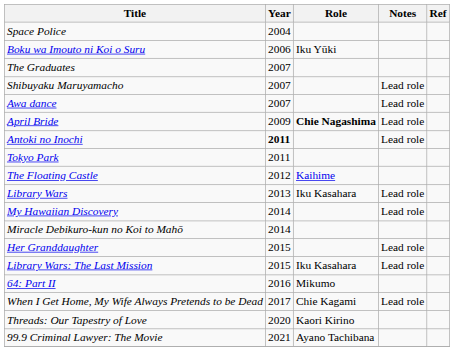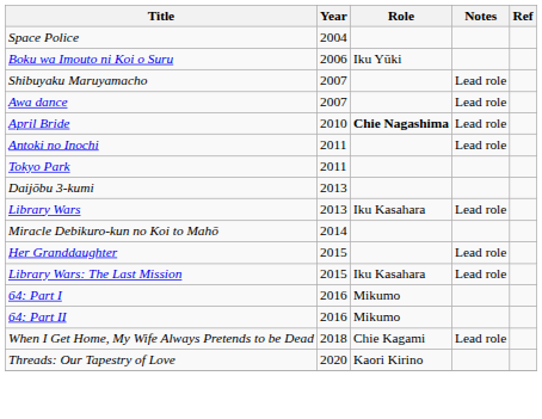- row: The Graduates | 2007
April Bride | Year: 2009 -> 2010
Antoki no Inochi | Year: bold -> normal
- row: The Floating Castle | 2012 | Kaihime
+ row: Daijōbu 3-kumi | 2013
- row: My Hawaiian Discovery | 2014 | Lead role
+ row: 64: Part I | 2016 | Mikumo
When I Get Home, My Wife Always Pretends to be Dead | Year: 2017 -> 2018
- row: 99.9 Criminal Lawyer: The Movie | 2021 | Ayano Tachibana
